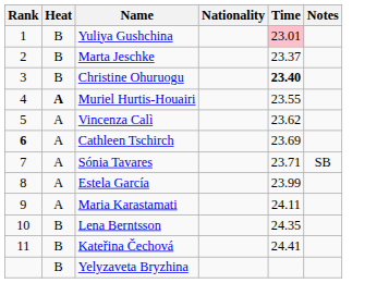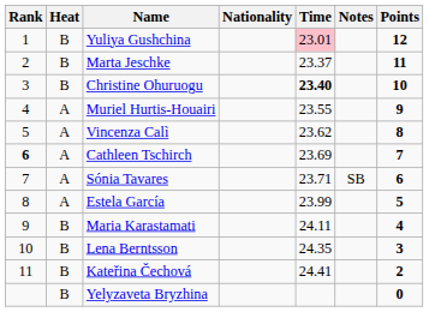+ column: Points | 12 | 11 | 10 | 9 | 8 | 7 | 6 | 5 | 4 | 3 | 2 | 0
Muriel Hurtis-Houairi | Heat: bold -> normal
Maria Karastamati | Heat: A -> B
